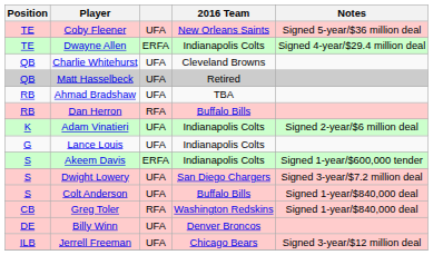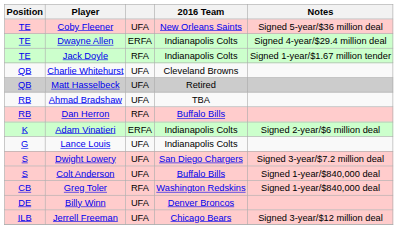+ row: TE | Jack Doyle | RFA | Indianapolis Colts | Signed 1-year/$1.67 million tender
Adam Vinatieri | column 3: UFA -> ERFA
- row: S | Akeem Davis | ERFA | Indianapolis Colts | Signed 1-year/$600,000 tender
